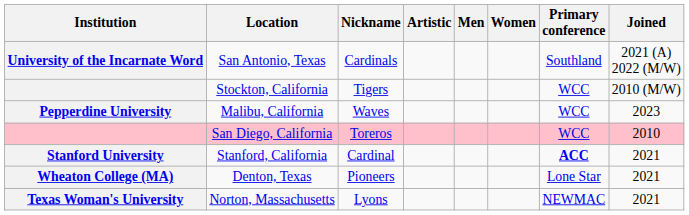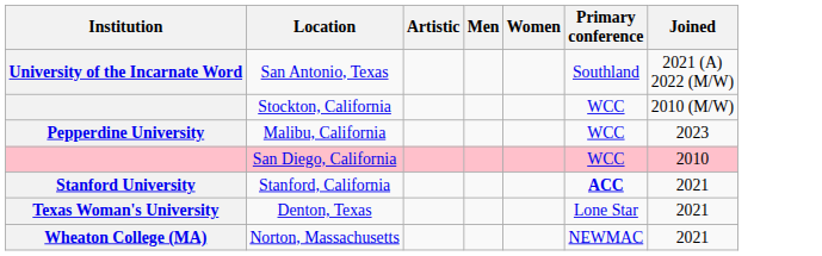- column: Nickname | Cardinals | Tigers | Waves | Toreros | Cardinal | Pioneers | Lyons
Denton, Texas | Institution: Wheaton College (MA) -> Texas Woman's University
Norton, Massachusetts | Institution: Texas Woman's University -> Wheaton College (MA)
